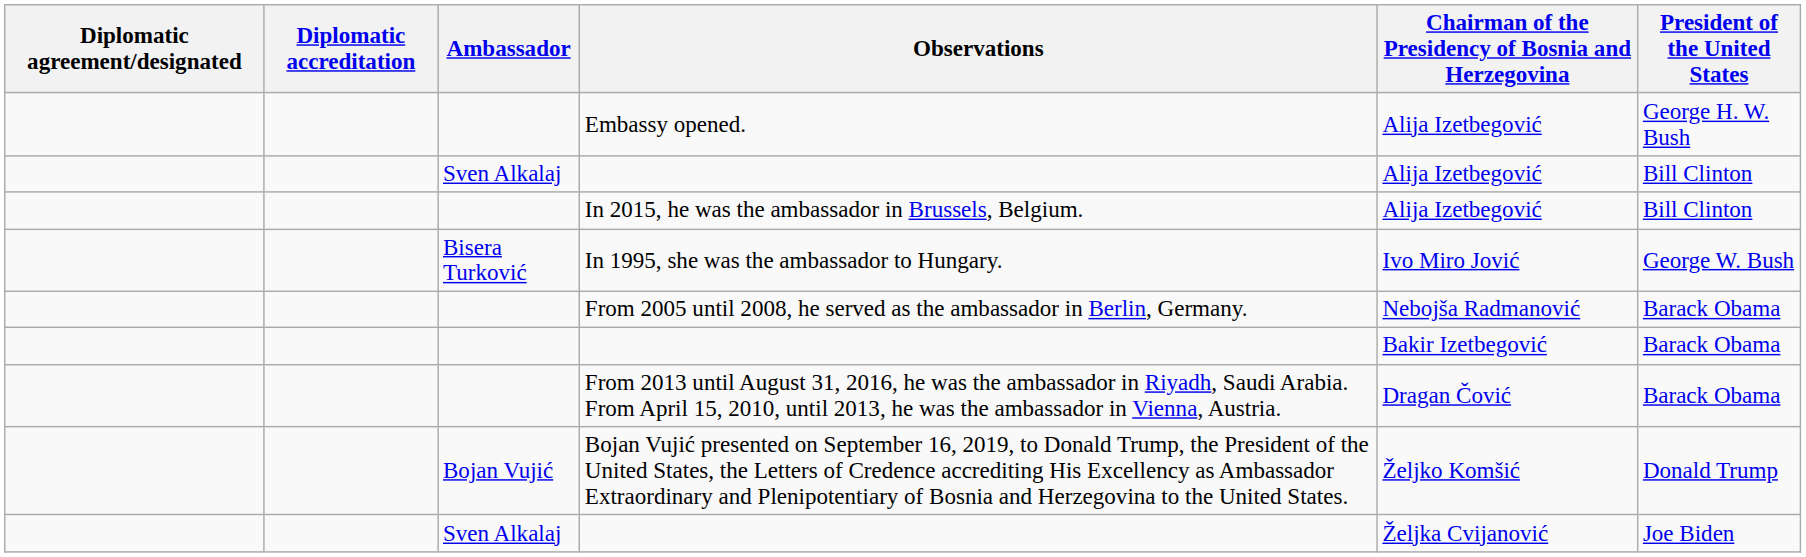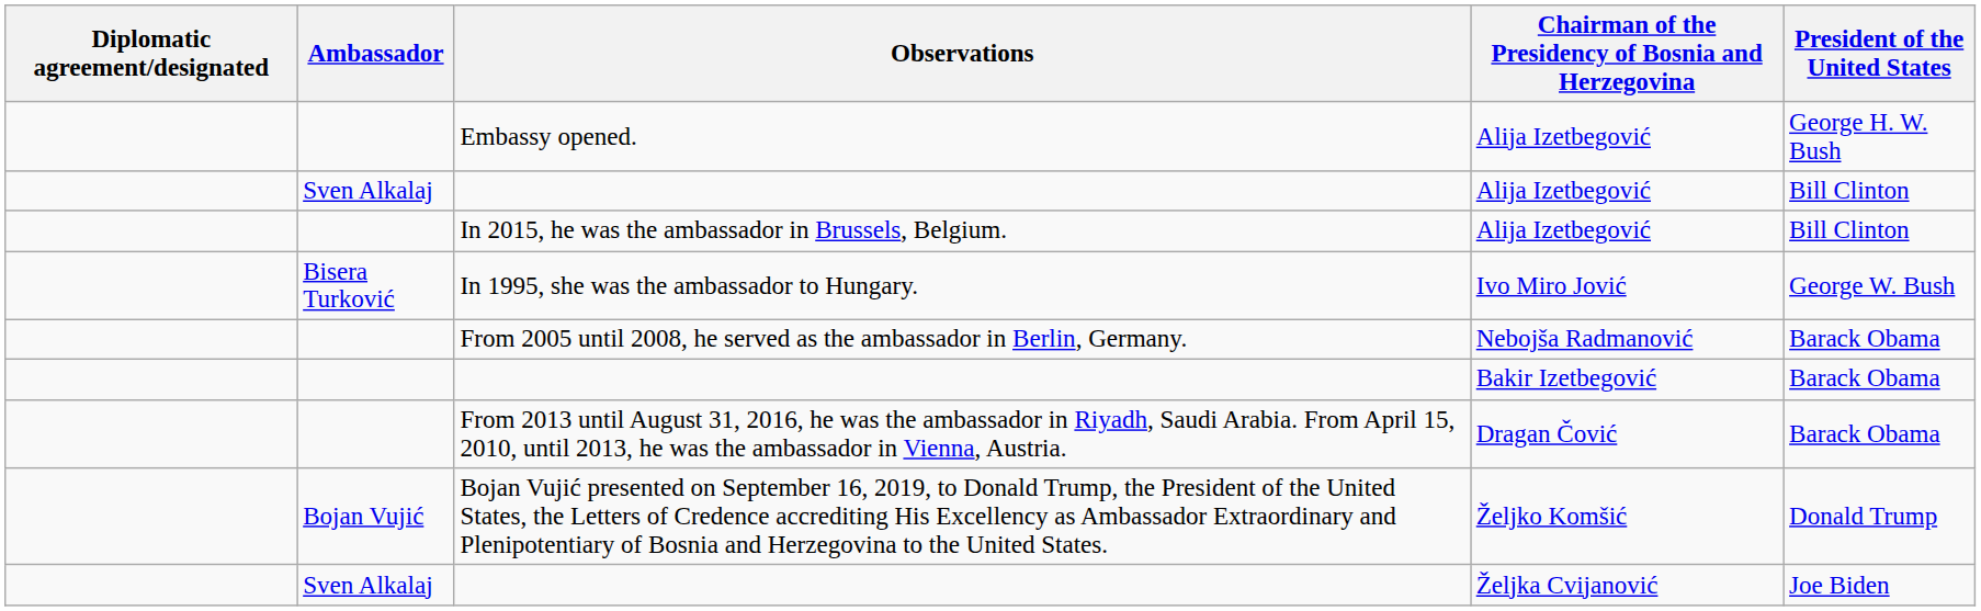- column: Diplomatic accreditation
